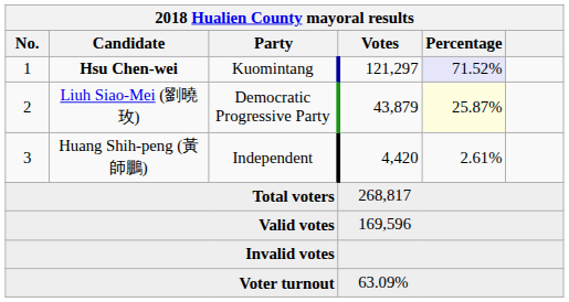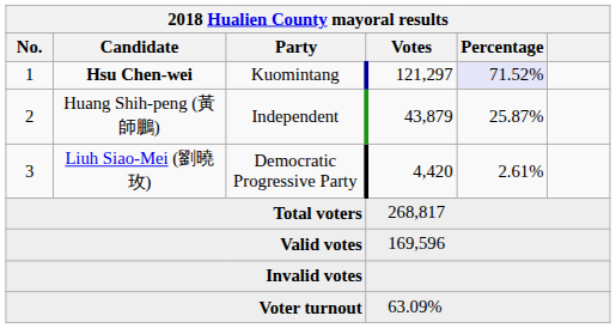2 | Candidate: Liuh Siao-Mei (劉曉玫) -> Huang Shih-peng (黃師鵬)
2 | Party: Democratic Progressive Party -> Independent
2 | Percentage: lightyellow background -> no background
3 | Candidate: Huang Shih-peng (黃師鵬) -> Liuh Siao-Mei (劉曉玫)
3 | Party: Independent -> Democratic Progressive Party
